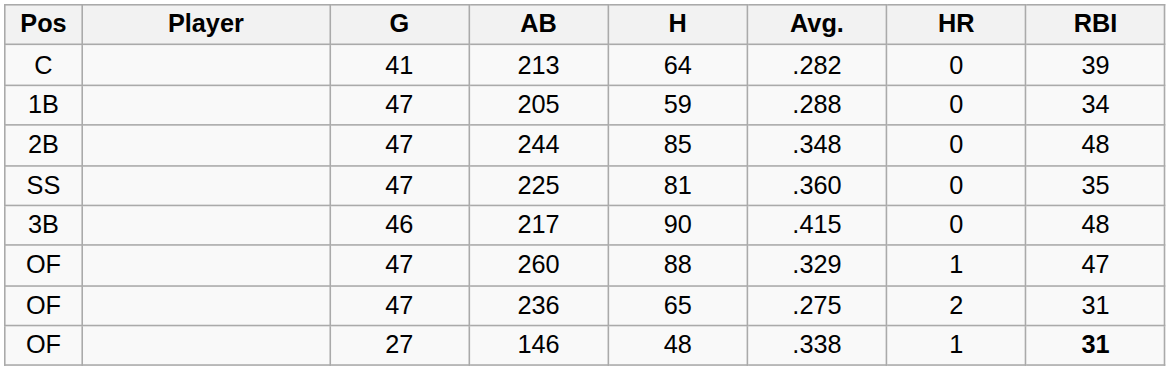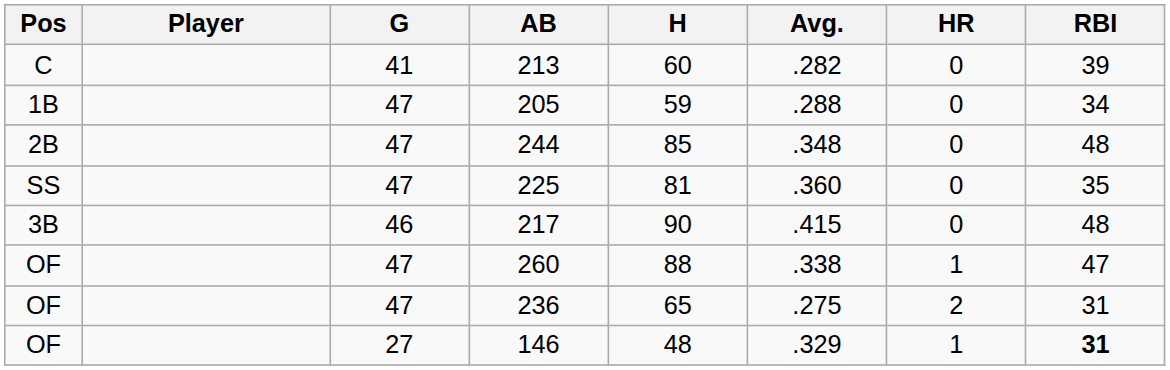213 | H: 64 -> 60
260 | Avg.: .329 -> .338
146 | Avg.: .338 -> .329
